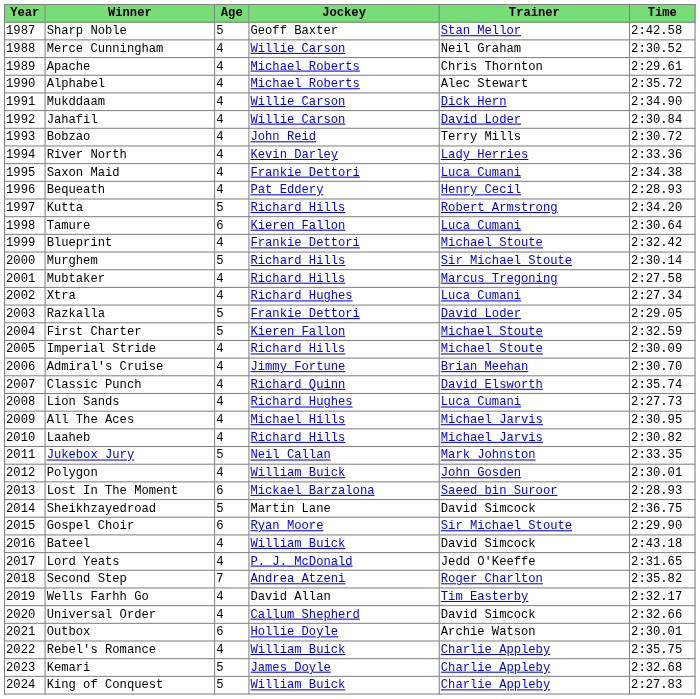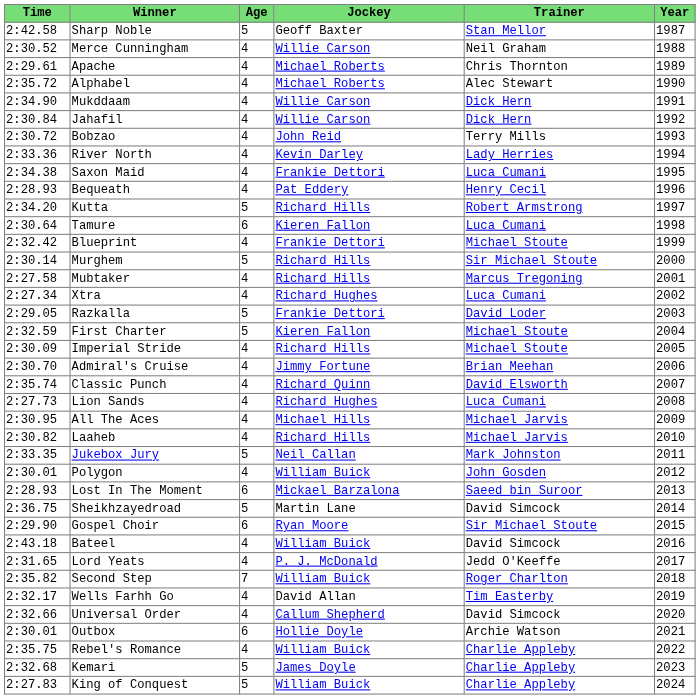columns swapped: Year <-> Time
Jahafil | Trainer: David Loder -> Dick Hern
Second Step | Jockey: Andrea Atzeni -> William Buick
